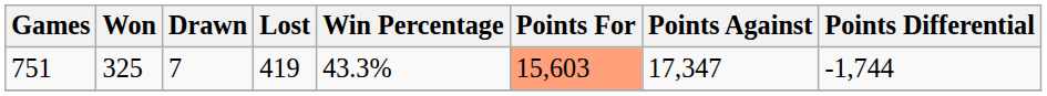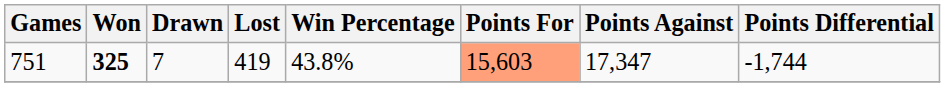751 | Won: normal -> bold
751 | Win Percentage: 43.3% -> 43.8%
